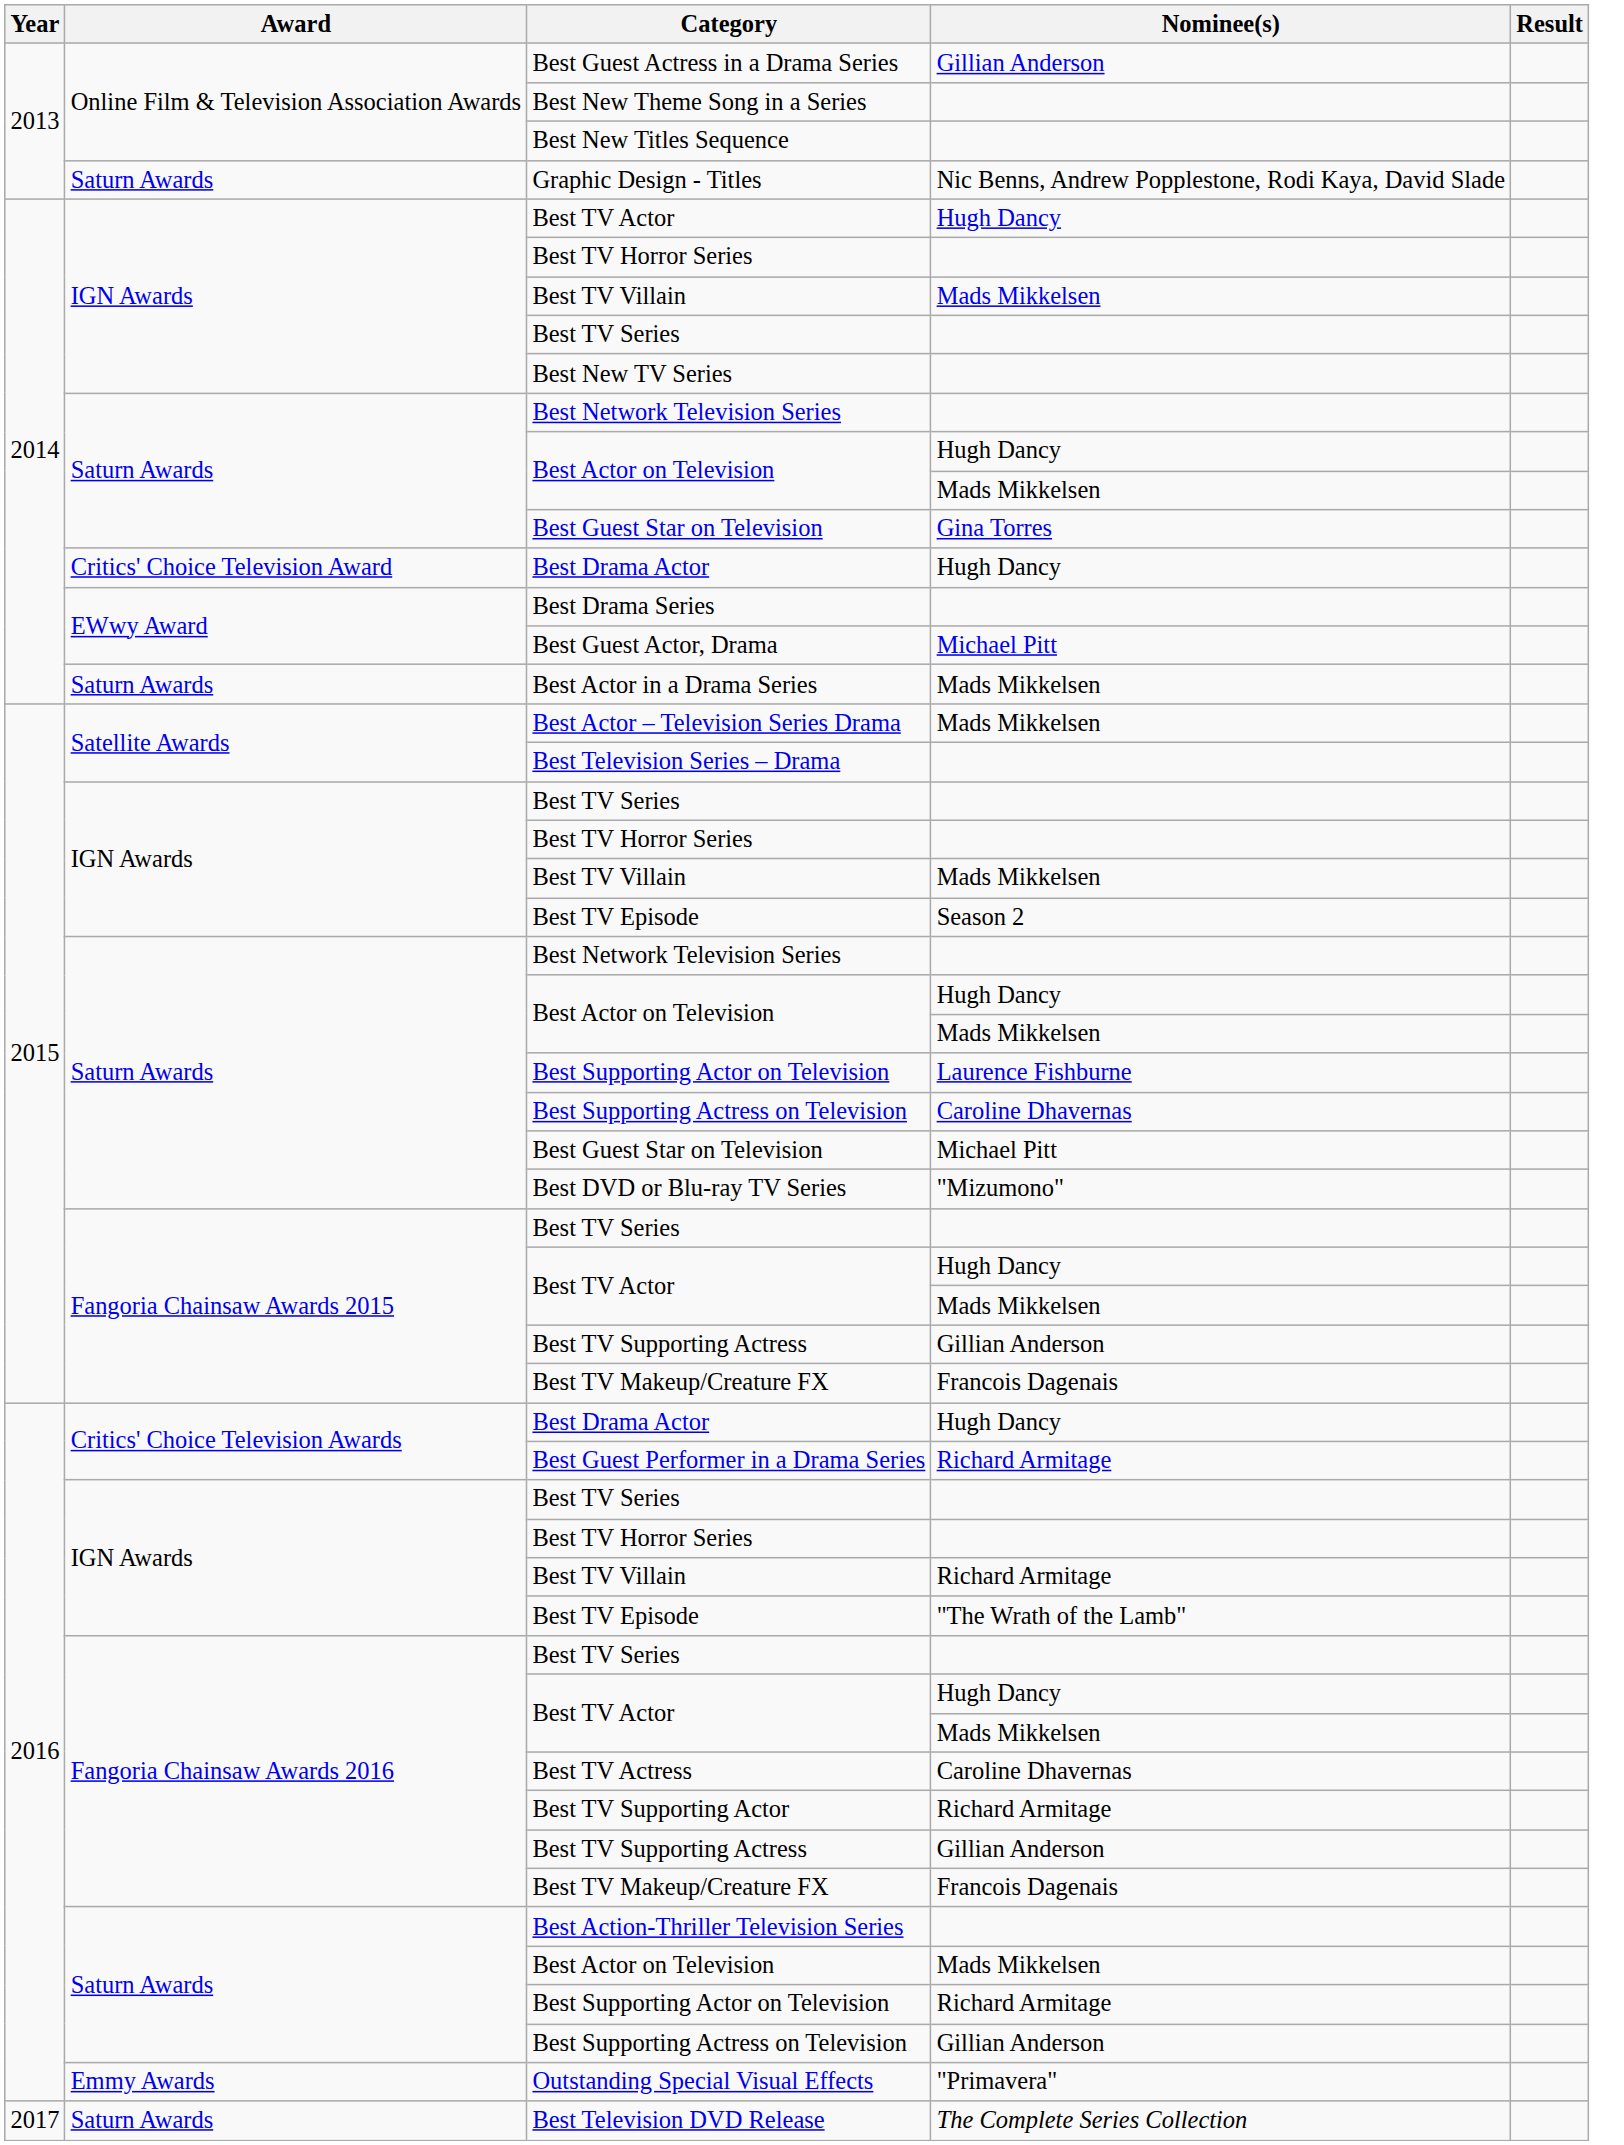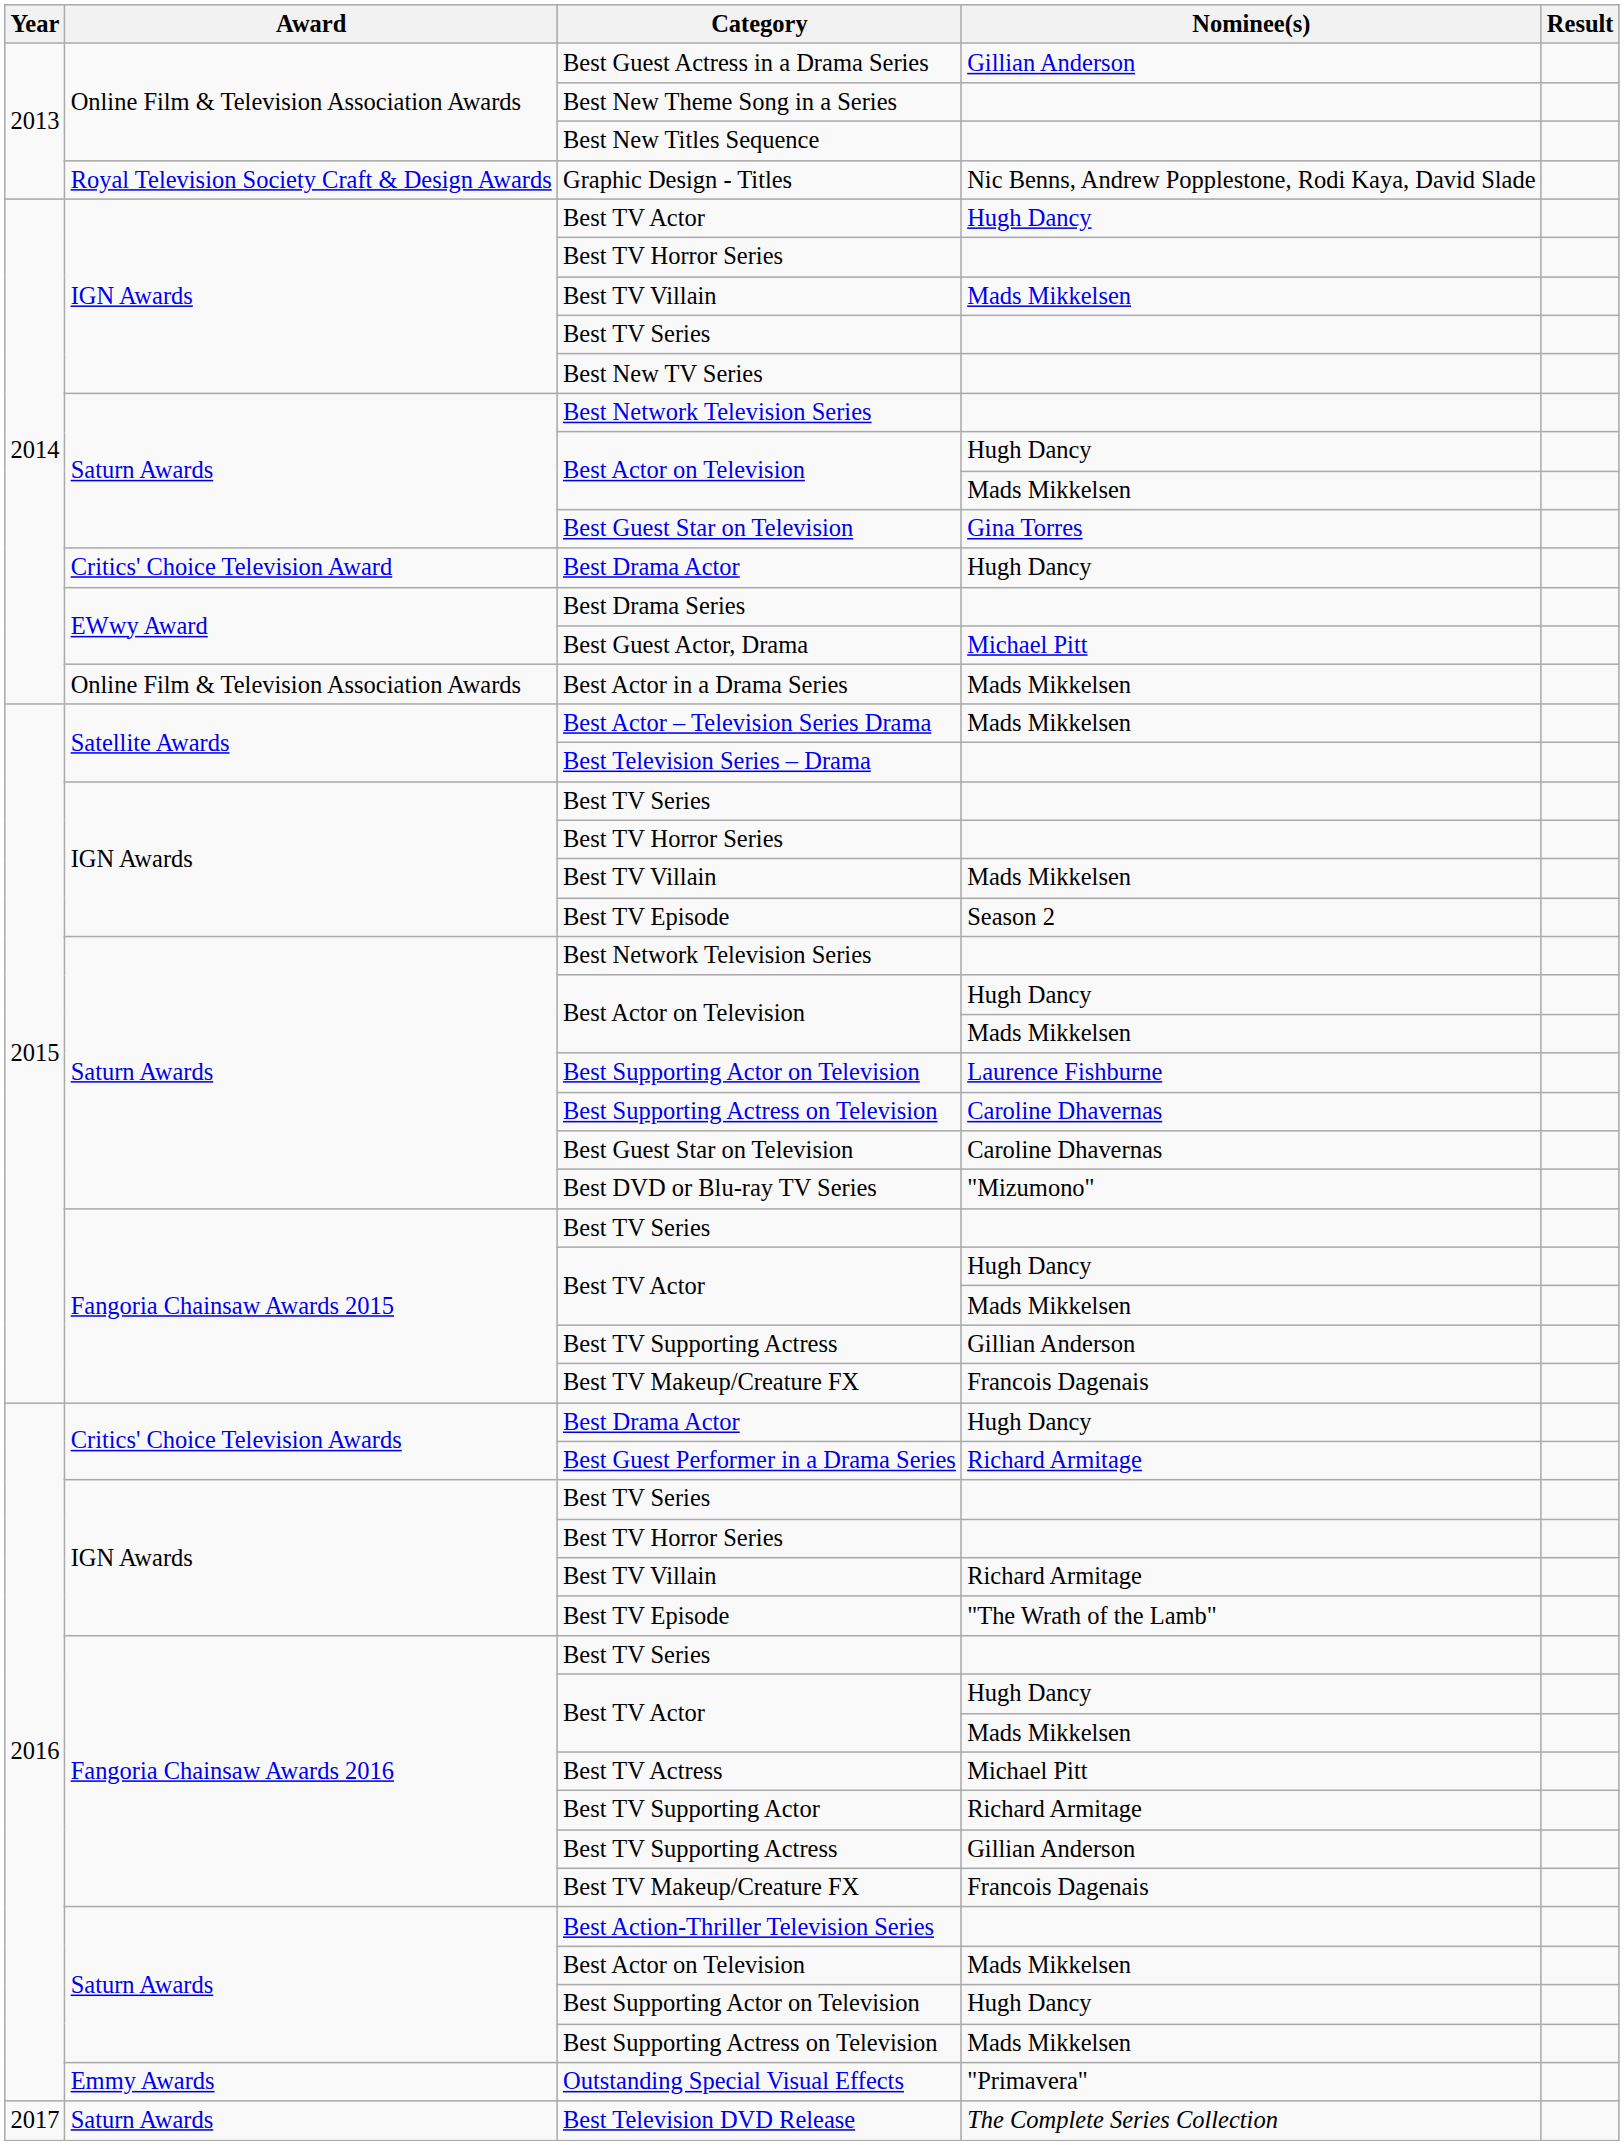Graphic Design - Titles | Award: Saturn Awards -> Royal Television Society Craft & Design Awards
Best Actor in a Drama Series | Award: Saturn Awards -> Online Film & Television Association Awards
2015 / Best Guest Star on Television | Nominee(s): Michael Pitt -> Caroline Dhavernas
Best TV Actress | Nominee(s): Caroline Dhavernas -> Michael Pitt
2016 / Best Supporting Actor on Television | Nominee(s): Richard Armitage -> Hugh Dancy
2016 / Best Supporting Actress on Television | Nominee(s): Gillian Anderson -> Mads Mikkelsen
